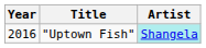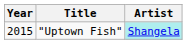"Uptown Fish" | Year: 2016 -> 2015
